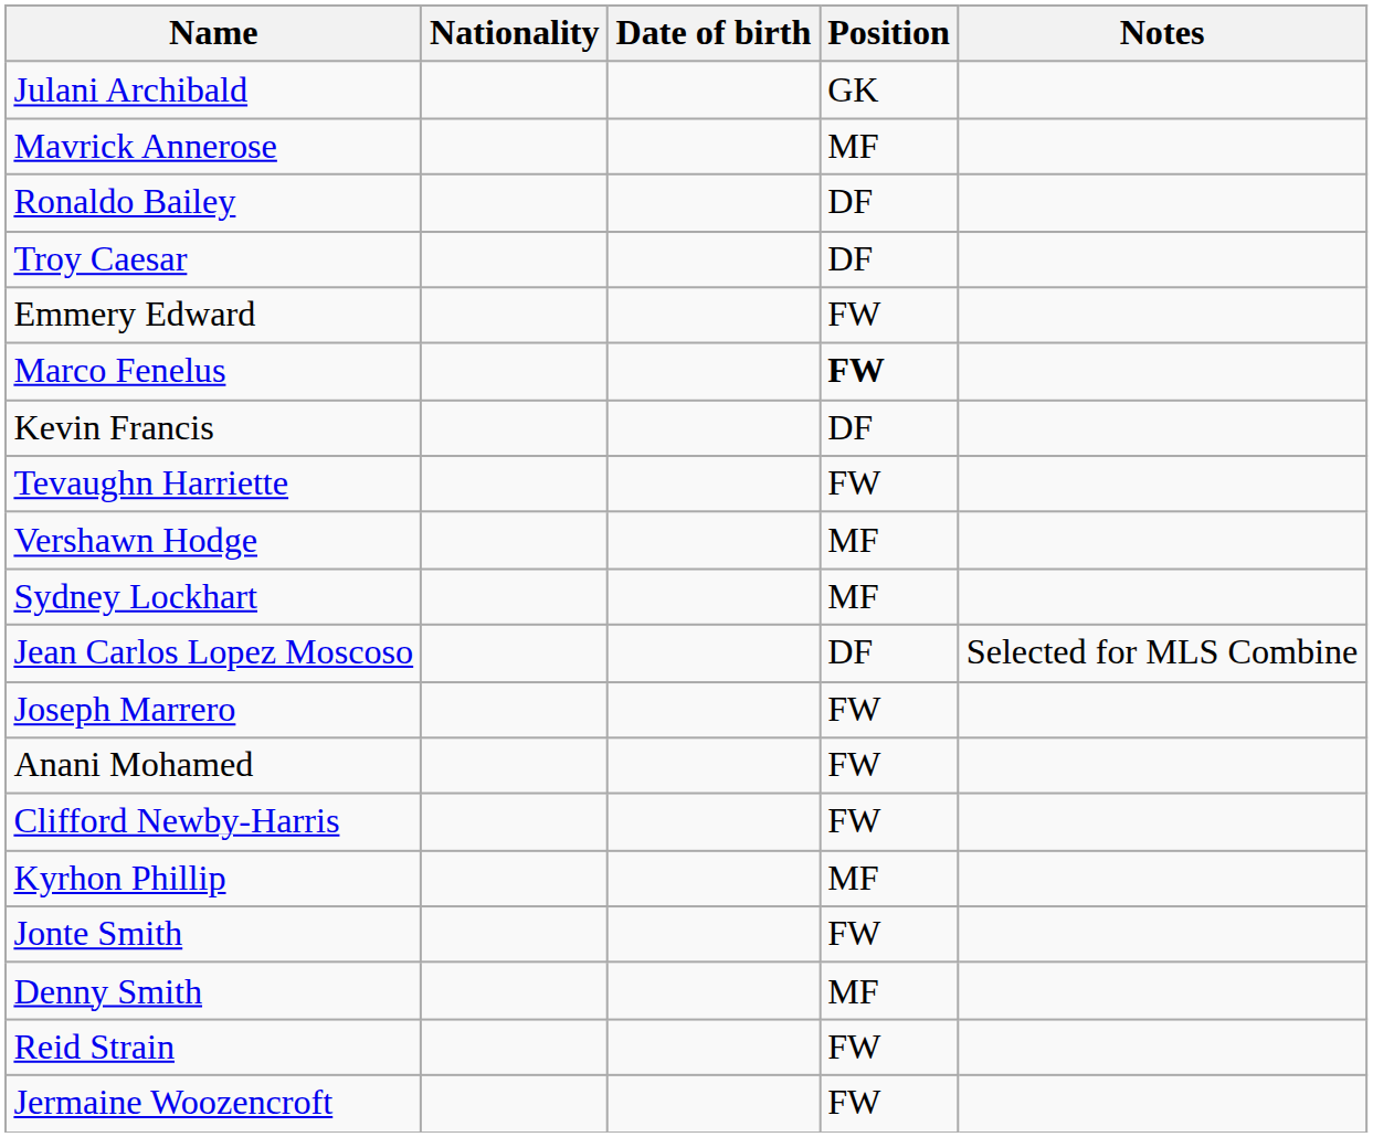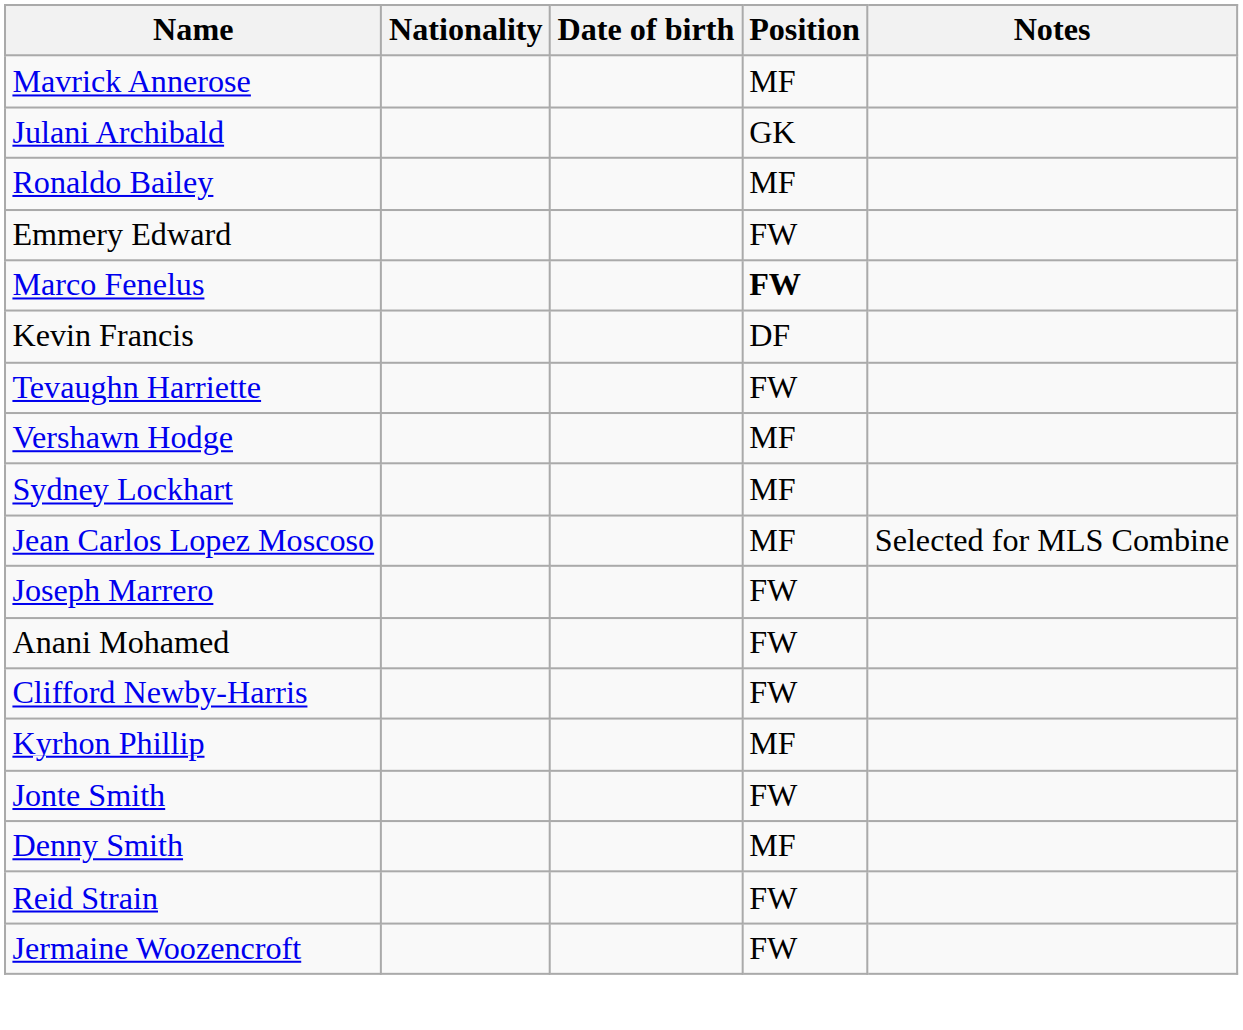rows swapped: Mavrick Annerose <-> Julani Archibald
Ronaldo Bailey | Position: DF -> MF
- row: Troy Caesar | DF
Jean Carlos Lopez Moscoso | Position: DF -> MF
